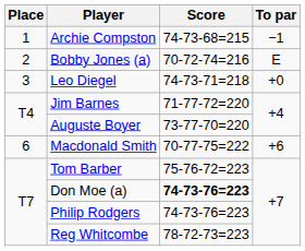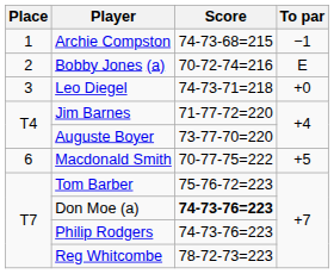Macdonald Smith | To par: +6 -> +5
